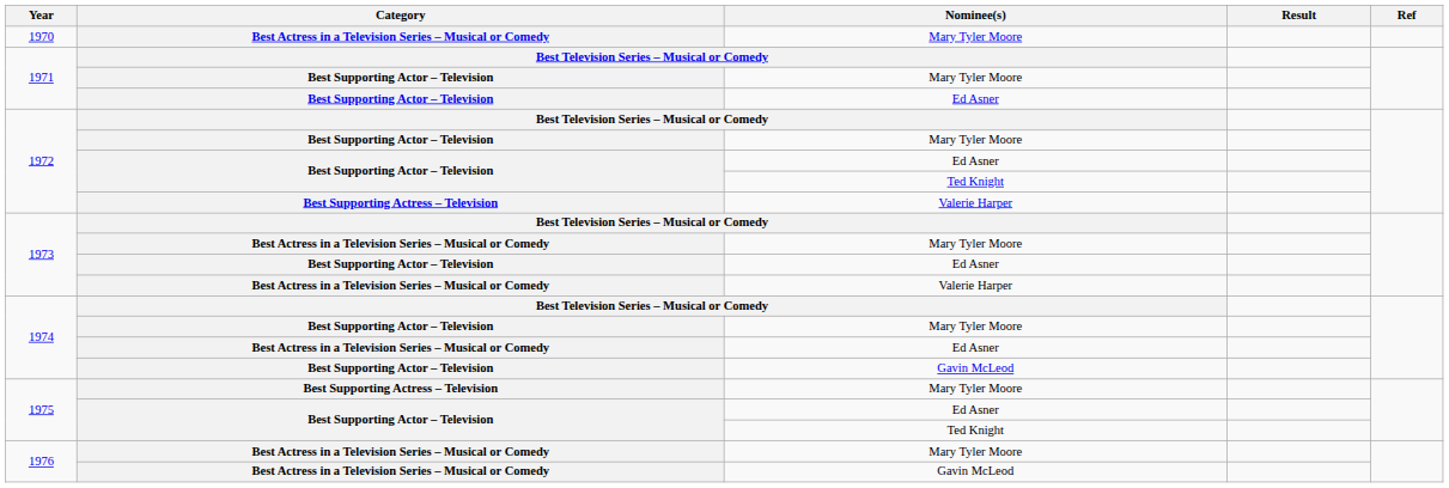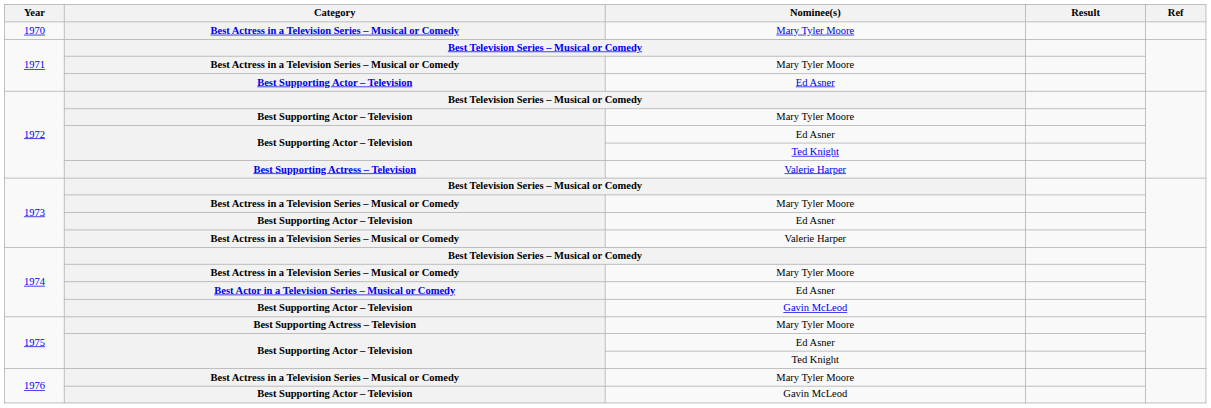1971 / Mary Tyler Moore | Category: Best Supporting Actor – Television -> Best Actress in a Television Series – Musical or Comedy
1974 / Mary Tyler Moore | Category: Best Supporting Actor – Television -> Best Actress in a Television Series – Musical or Comedy
1974 / Ed Asner | Category: Best Actress in a Television Series – Musical or Comedy -> Best Actor in a Television Series – Musical or Comedy
1976 / Gavin McLeod | Category: Best Actress in a Television Series – Musical or Comedy -> Best Supporting Actor – Television
